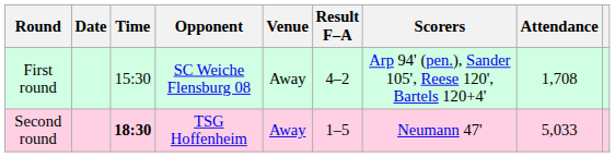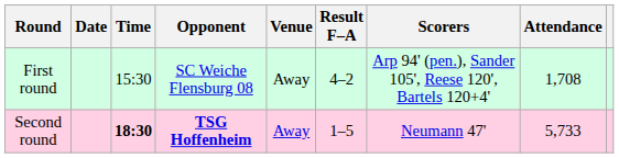Second round | Opponent: normal -> bold
Second round | Attendance: 5,033 -> 5,733
